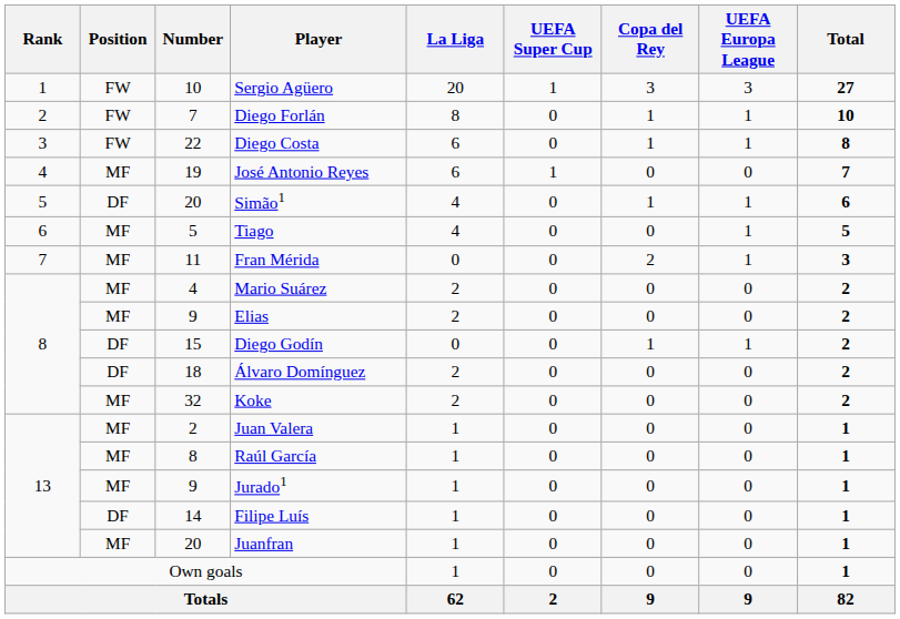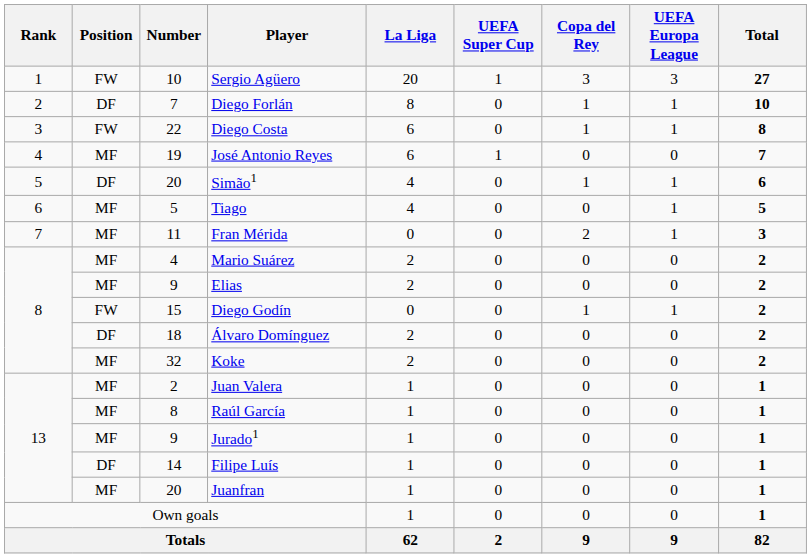Diego Forlán | Position: FW -> DF
Diego Godín | Position: DF -> FW
